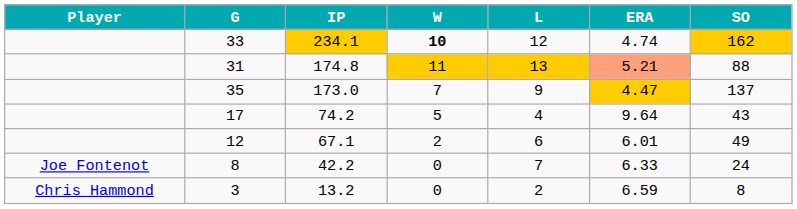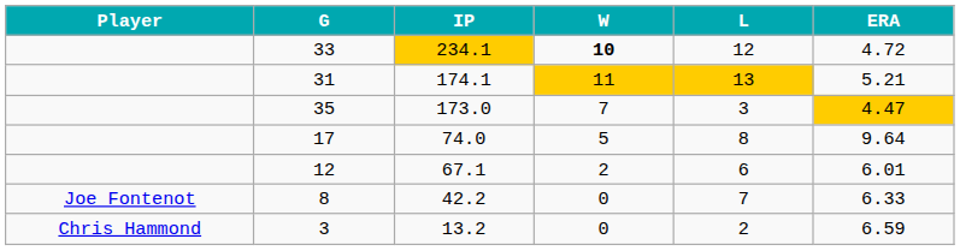- column: SO | 162 | 88 | 137 | 43 | 49 | 24 | 8
33 | ERA: 4.74 -> 4.72
31 | IP: 174.8 -> 174.1
31 | ERA: lightsalmon background -> no background
35 | L: 9 -> 3
17 | IP: 74.2 -> 74.0
17 | L: 4 -> 8
